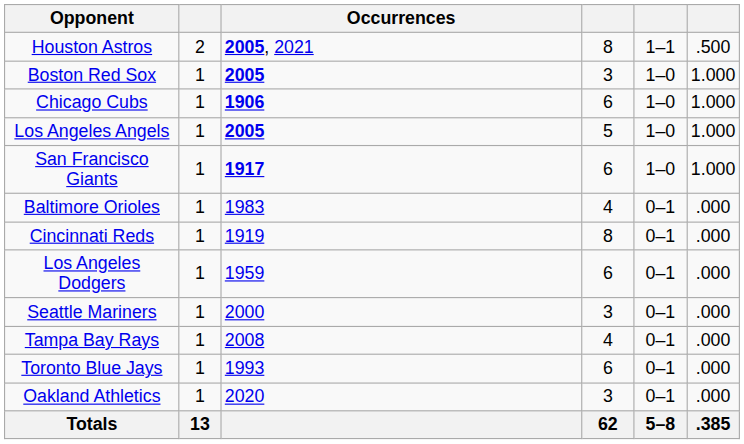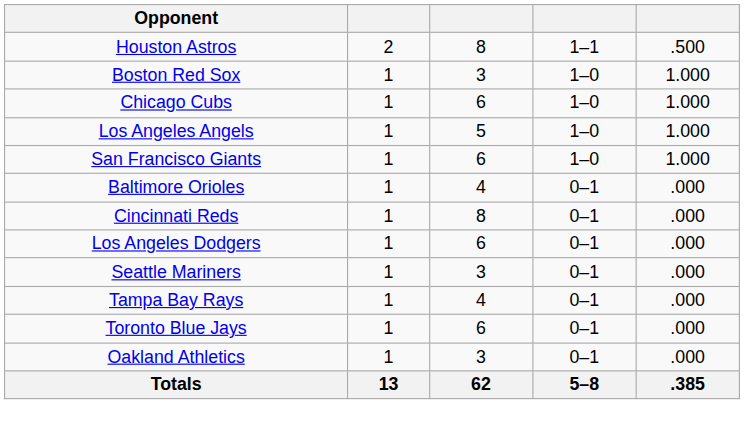- column: Occurrences | 2005, 2021 | 2005 | 1906 | 2005 | 1917 | 1983 | 1919 | 1959 | 2000 | 2008 | 1993 | 2020
